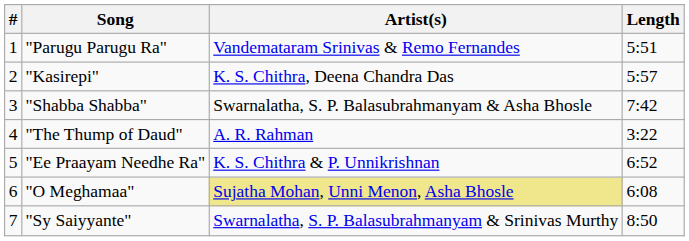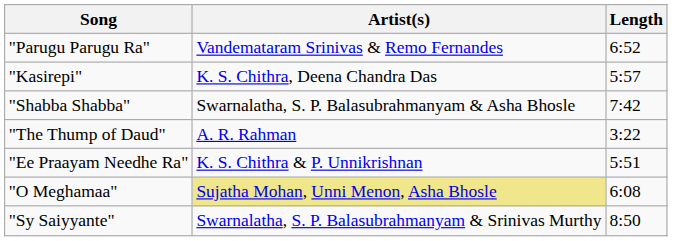- column: # | 1 | 2 | 3 | 4 | 5 | 6 | 7
"Parugu Parugu Ra" | Length: 5:51 -> 6:52
"Ee Praayam Needhe Ra" | Length: 6:52 -> 5:51
